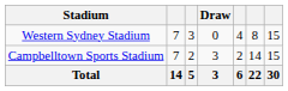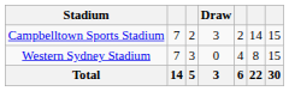rows swapped: Campbelltown Sports Stadium <-> Western Sydney Stadium
